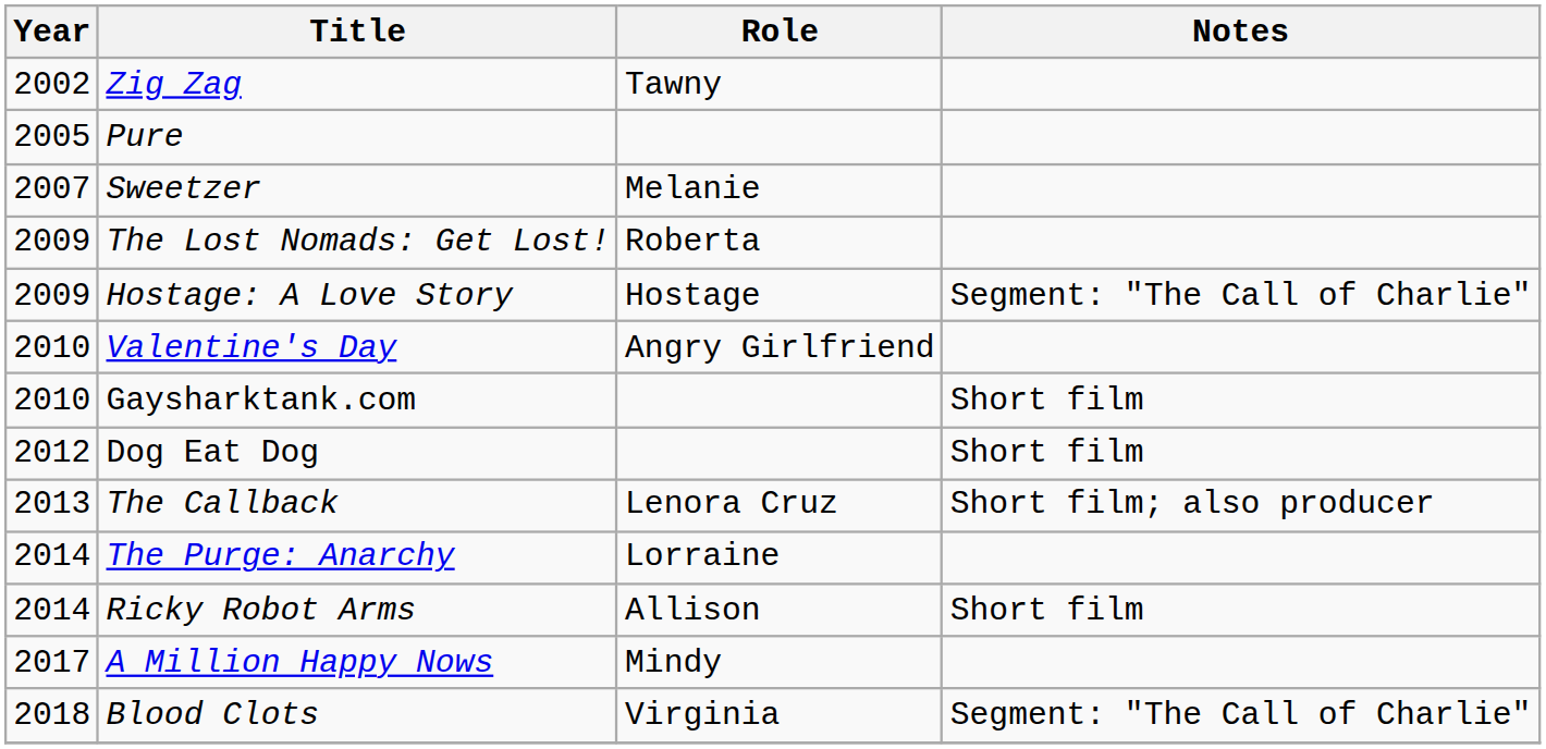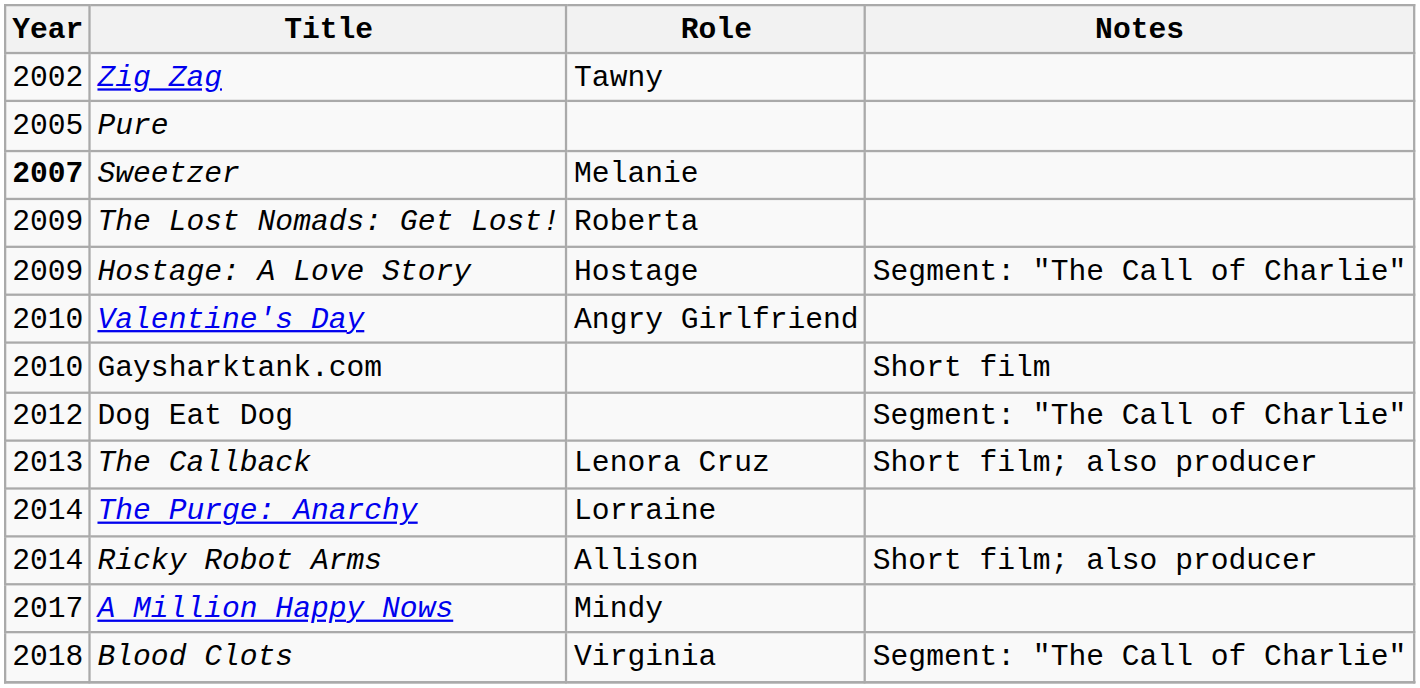Sweetzer | Year: normal -> bold
Dog Eat Dog | Notes: Short film -> Segment: "The Call of Charlie"
Ricky Robot Arms | Notes: Short film -> Short film; also producer
